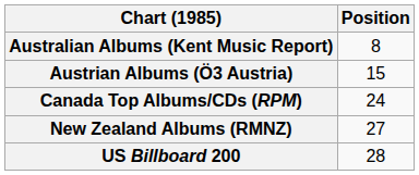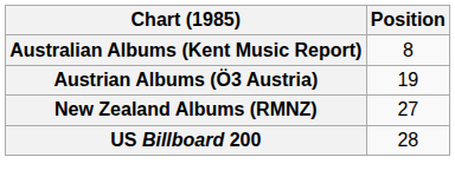Austrian Albums (Ö3 Austria) | Position: 15 -> 19
- row: Canada Top Albums/CDs (RPM) | 24
